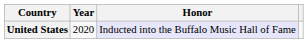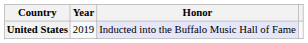United States | Year: 2020 -> 2019
